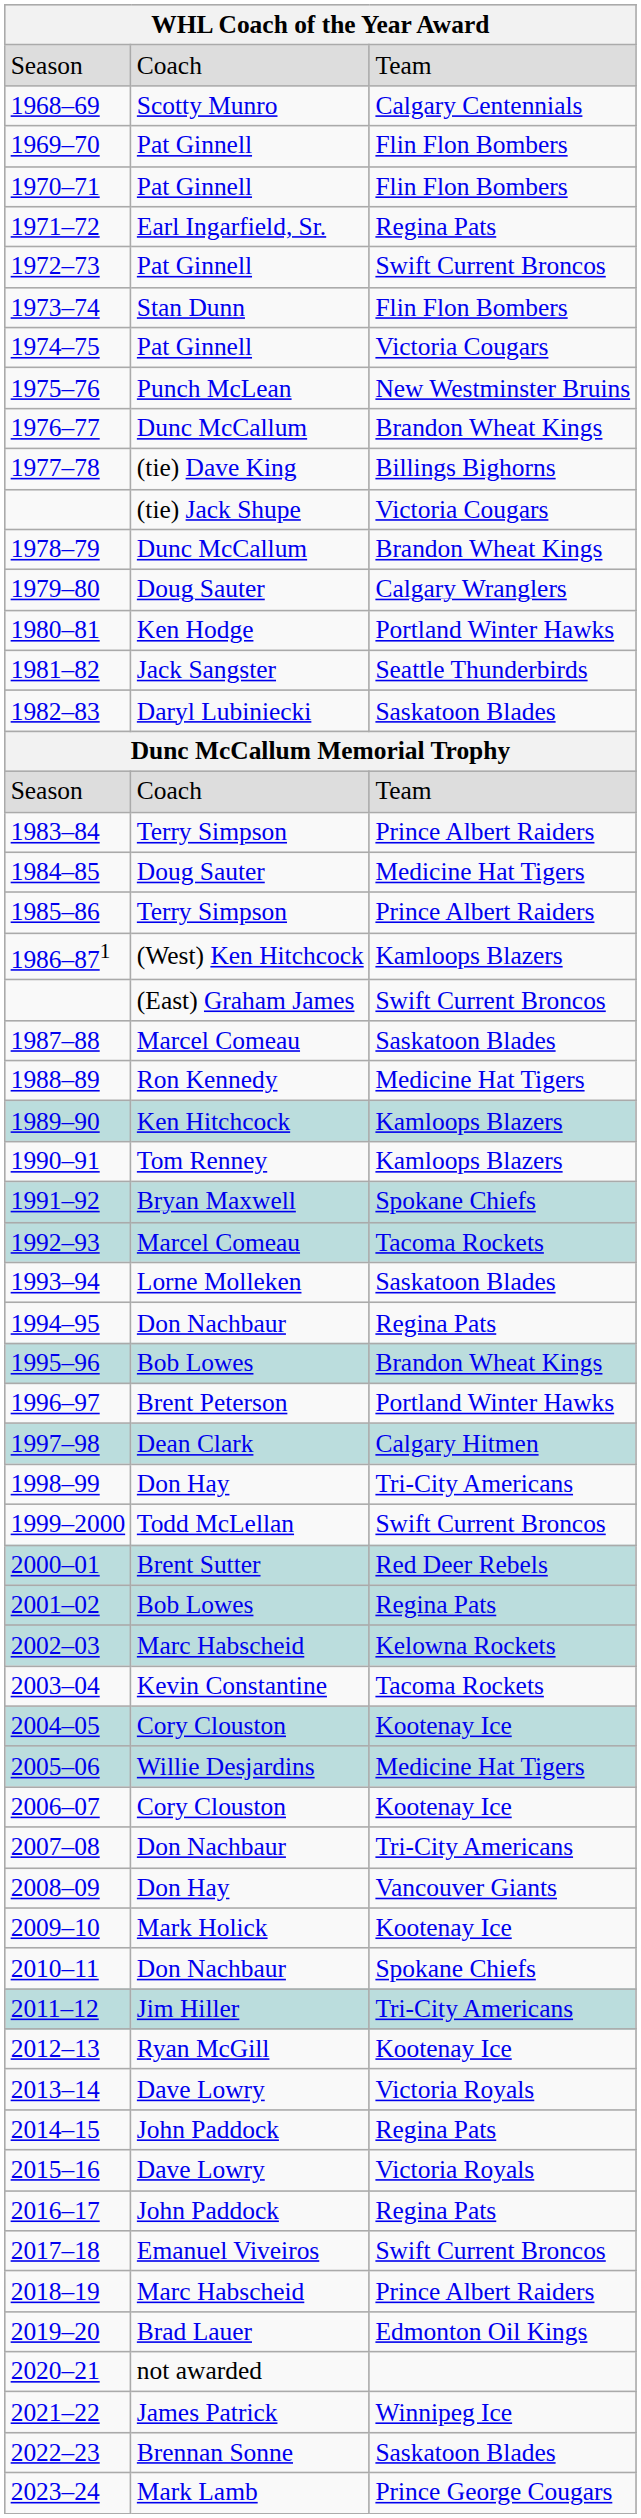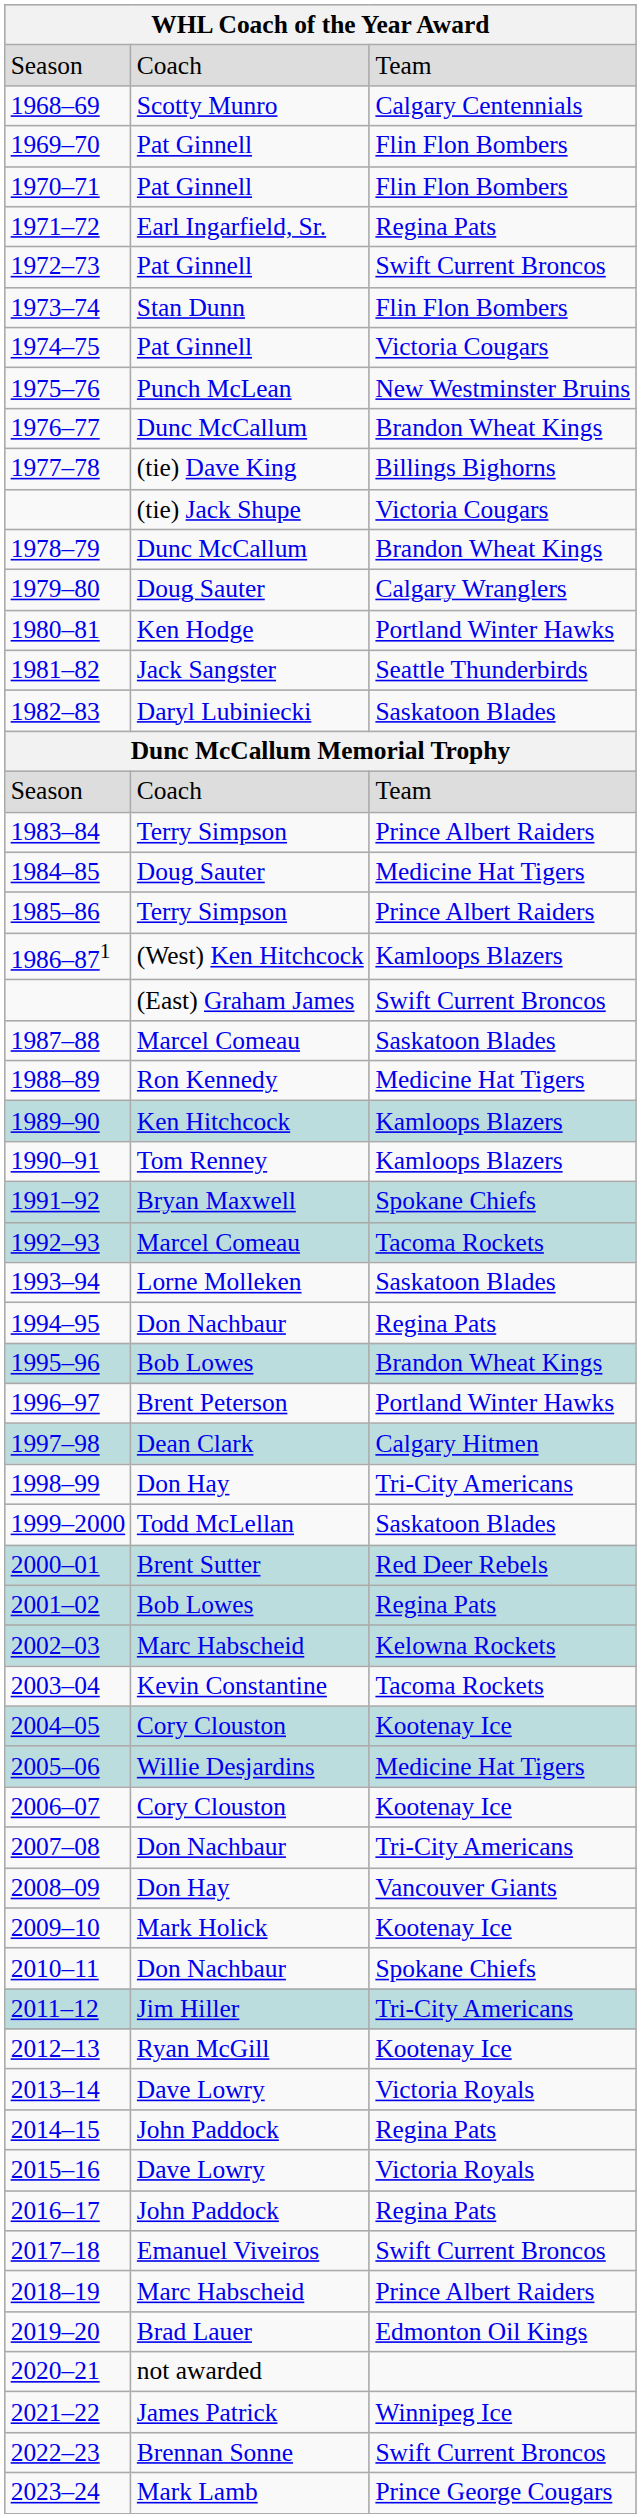1999–2000 | column 3: Swift Current Broncos -> Saskatoon Blades
2022–23 | column 3: Saskatoon Blades -> Swift Current Broncos
